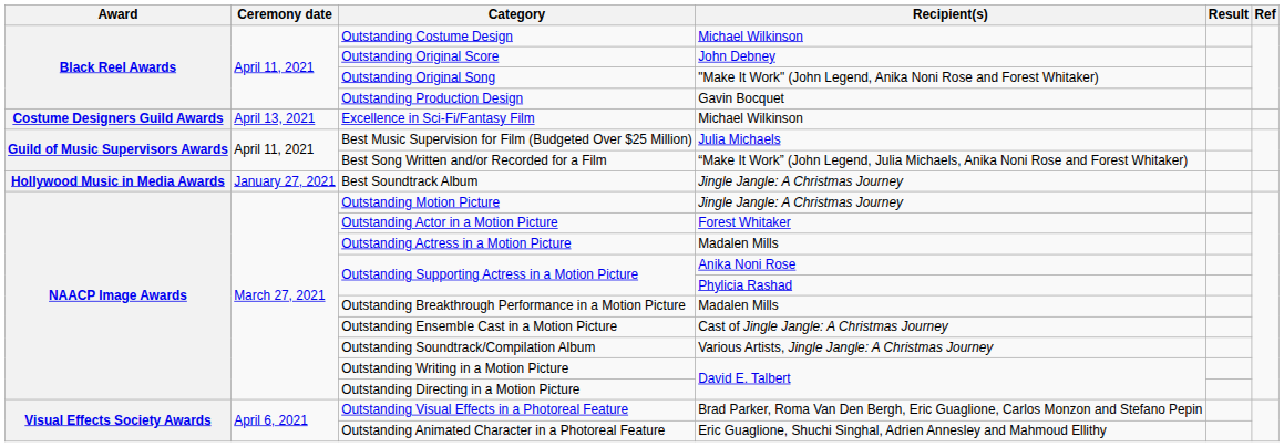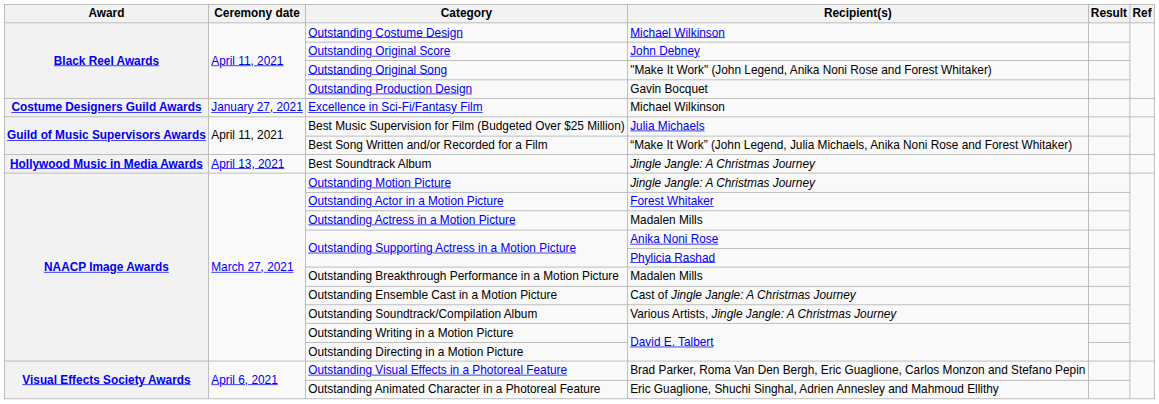Excellence in Sci-Fi/Fantasy Film | Ceremony date: April 13, 2021 -> January 27, 2021
Best Soundtrack Album | Ceremony date: January 27, 2021 -> April 13, 2021
